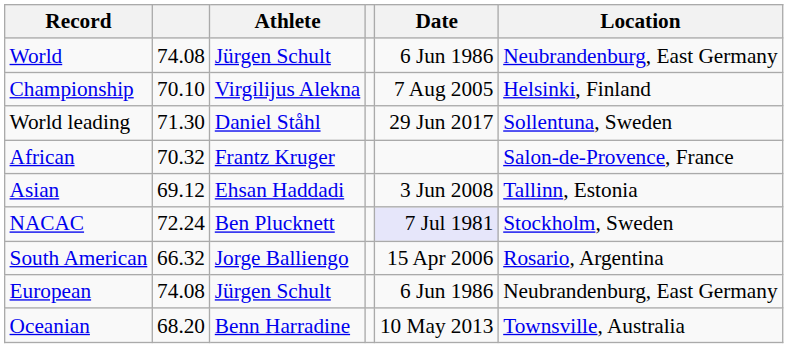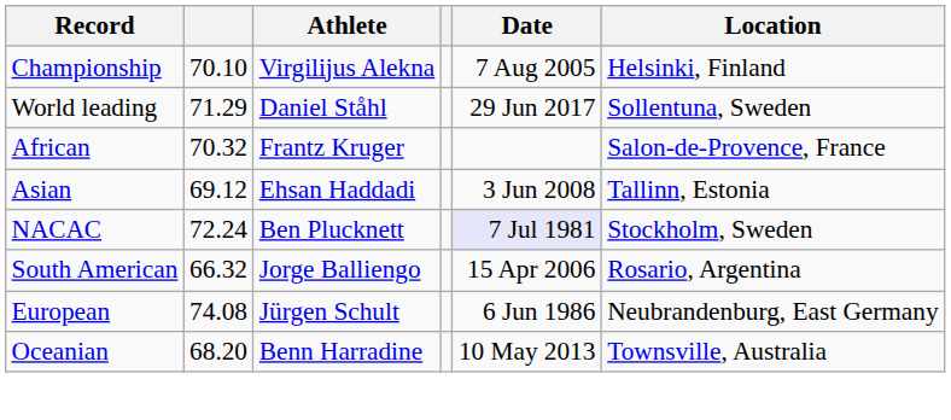- row: World | 74.08 | Jürgen Schult | 6 Jun 1986 | Neubrandenburg, East Germany
World leading | column 2: 71.30 -> 71.29
